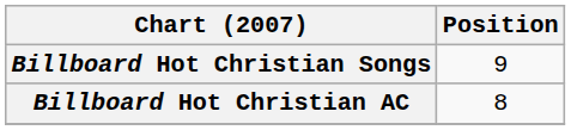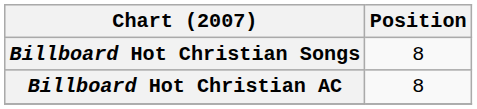Billboard Hot Christian Songs | Position: 9 -> 8
